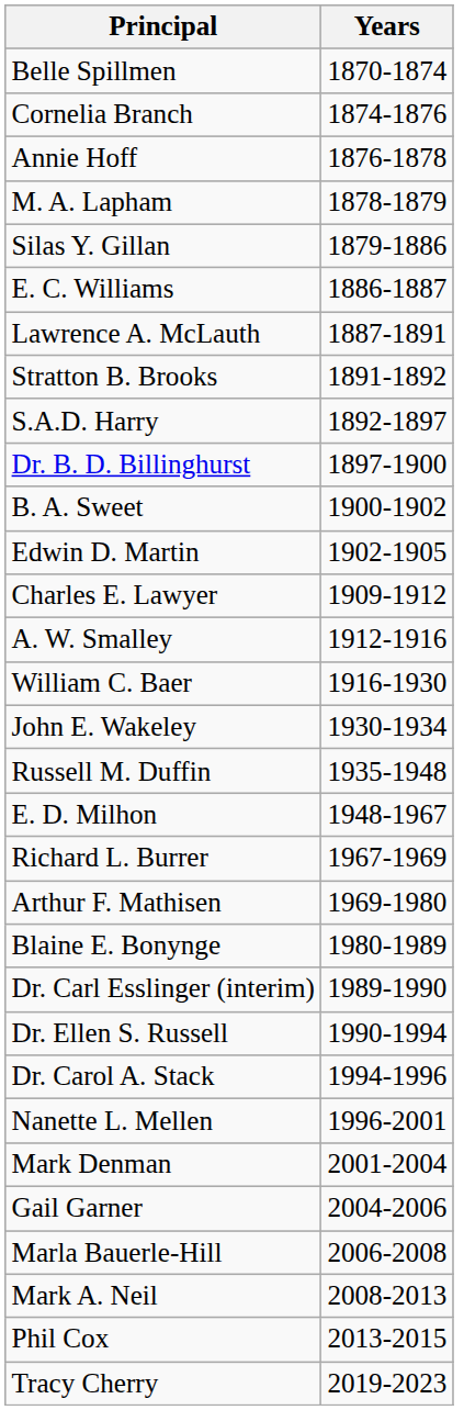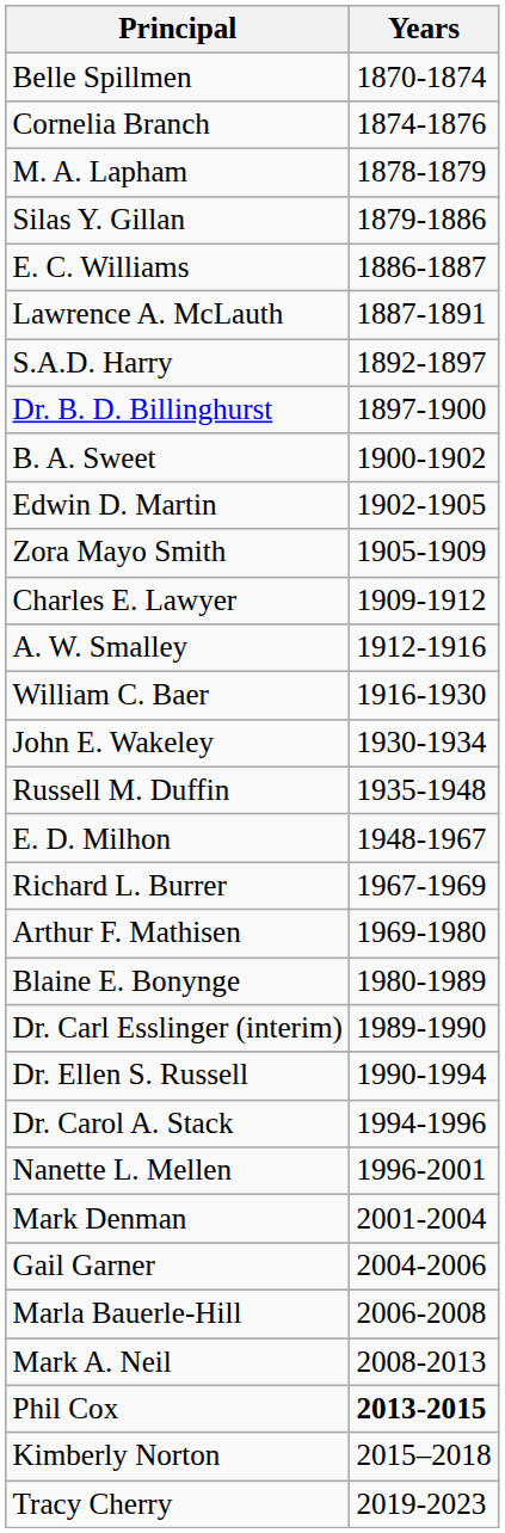- row: Annie Hoff | 1876-1878
- row: Stratton B. Brooks | 1891-1892
+ row: Zora Mayo Smith | 1905-1909
Phil Cox | Years: normal -> bold
+ row: Kimberly Norton | 2015–2018
